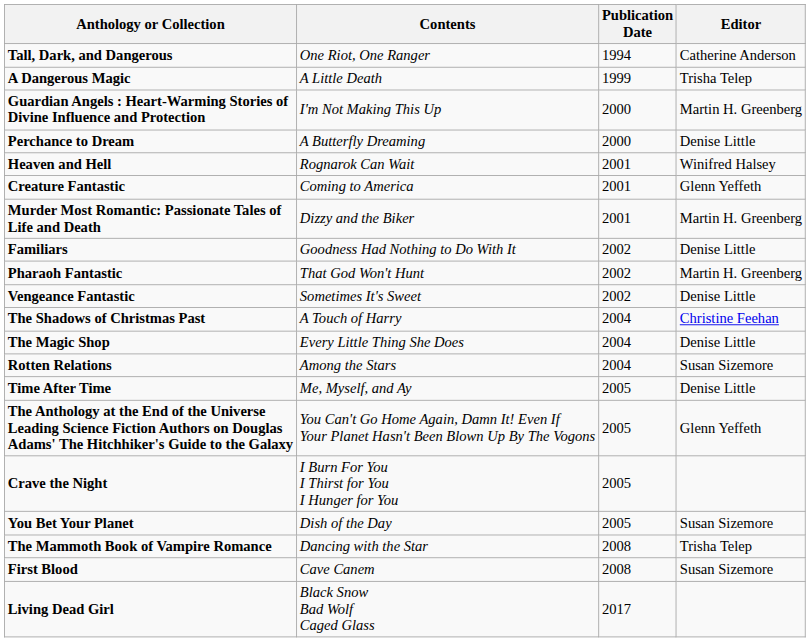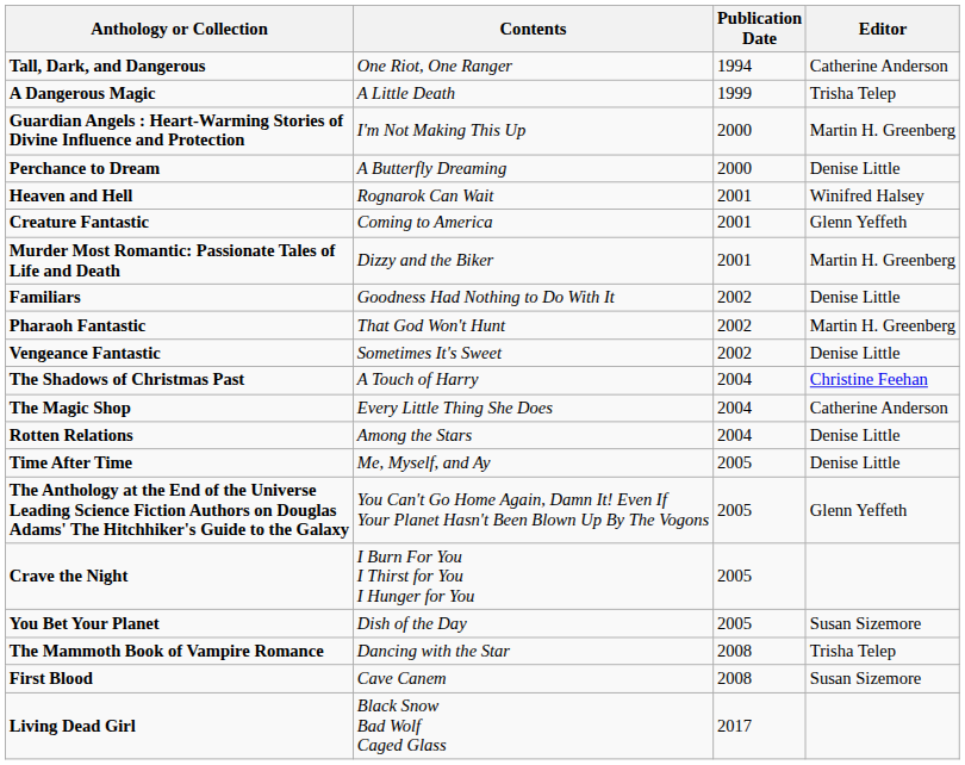The Magic Shop | Editor: Denise Little -> Catherine Anderson
Rotten Relations | Editor: Susan Sizemore -> Denise Little
